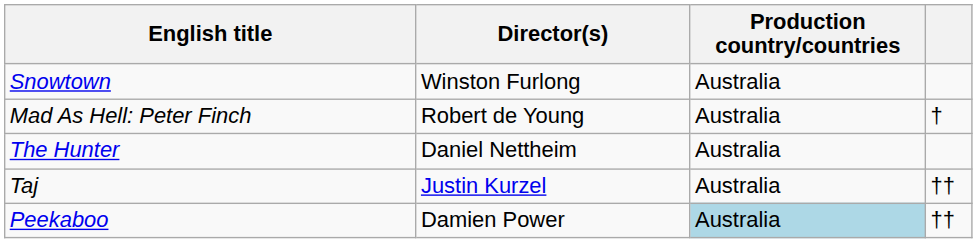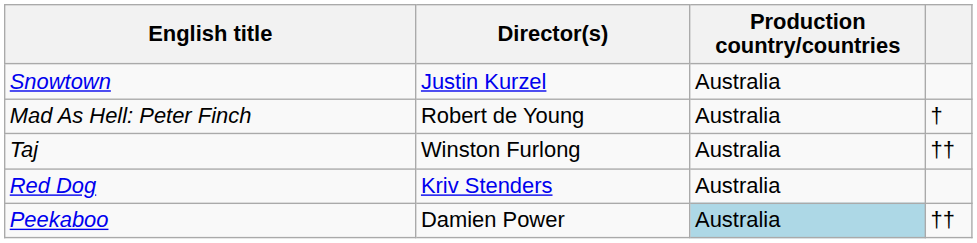Snowtown | Director(s): Winston Furlong -> Justin Kurzel
- row: The Hunter | Daniel Nettheim | Australia
Taj | Director(s): Justin Kurzel -> Winston Furlong
+ row: Red Dog | Kriv Stenders | Australia
